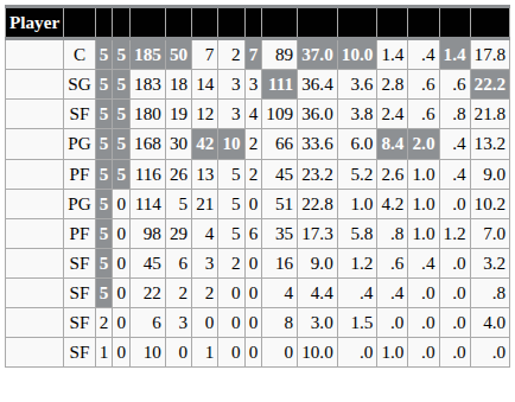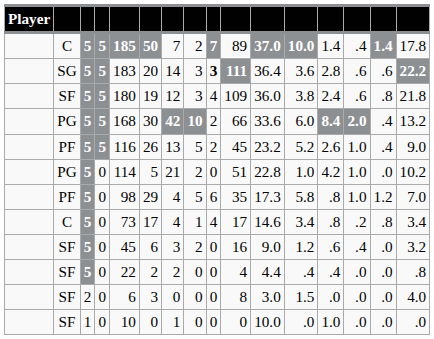SG | column 6: 18 -> 20
SG | column 9: normal -> bold
PG / 0 | column 8: 5 -> 2
+ row: C | 5 | 0 | 73 | 17 | 4 | 1 | 4 | 17 | 14.6 | 3.4 | .8 | .2 | .8 | 3.4
